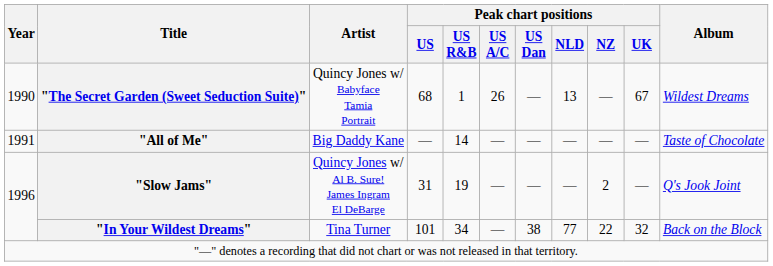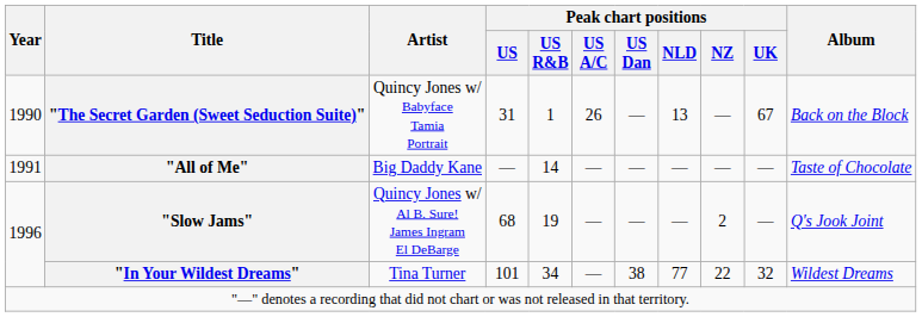"The Secret Garden (Sweet Seduction Suite)" | Peak chart positions / US: 68 -> 31
"The Secret Garden (Sweet Seduction Suite)" | Album: Wildest Dreams -> Back on the Block
"Slow Jams" | Peak chart positions / US: 31 -> 68
"In Your Wildest Dreams" | Album: Back on the Block -> Wildest Dreams
